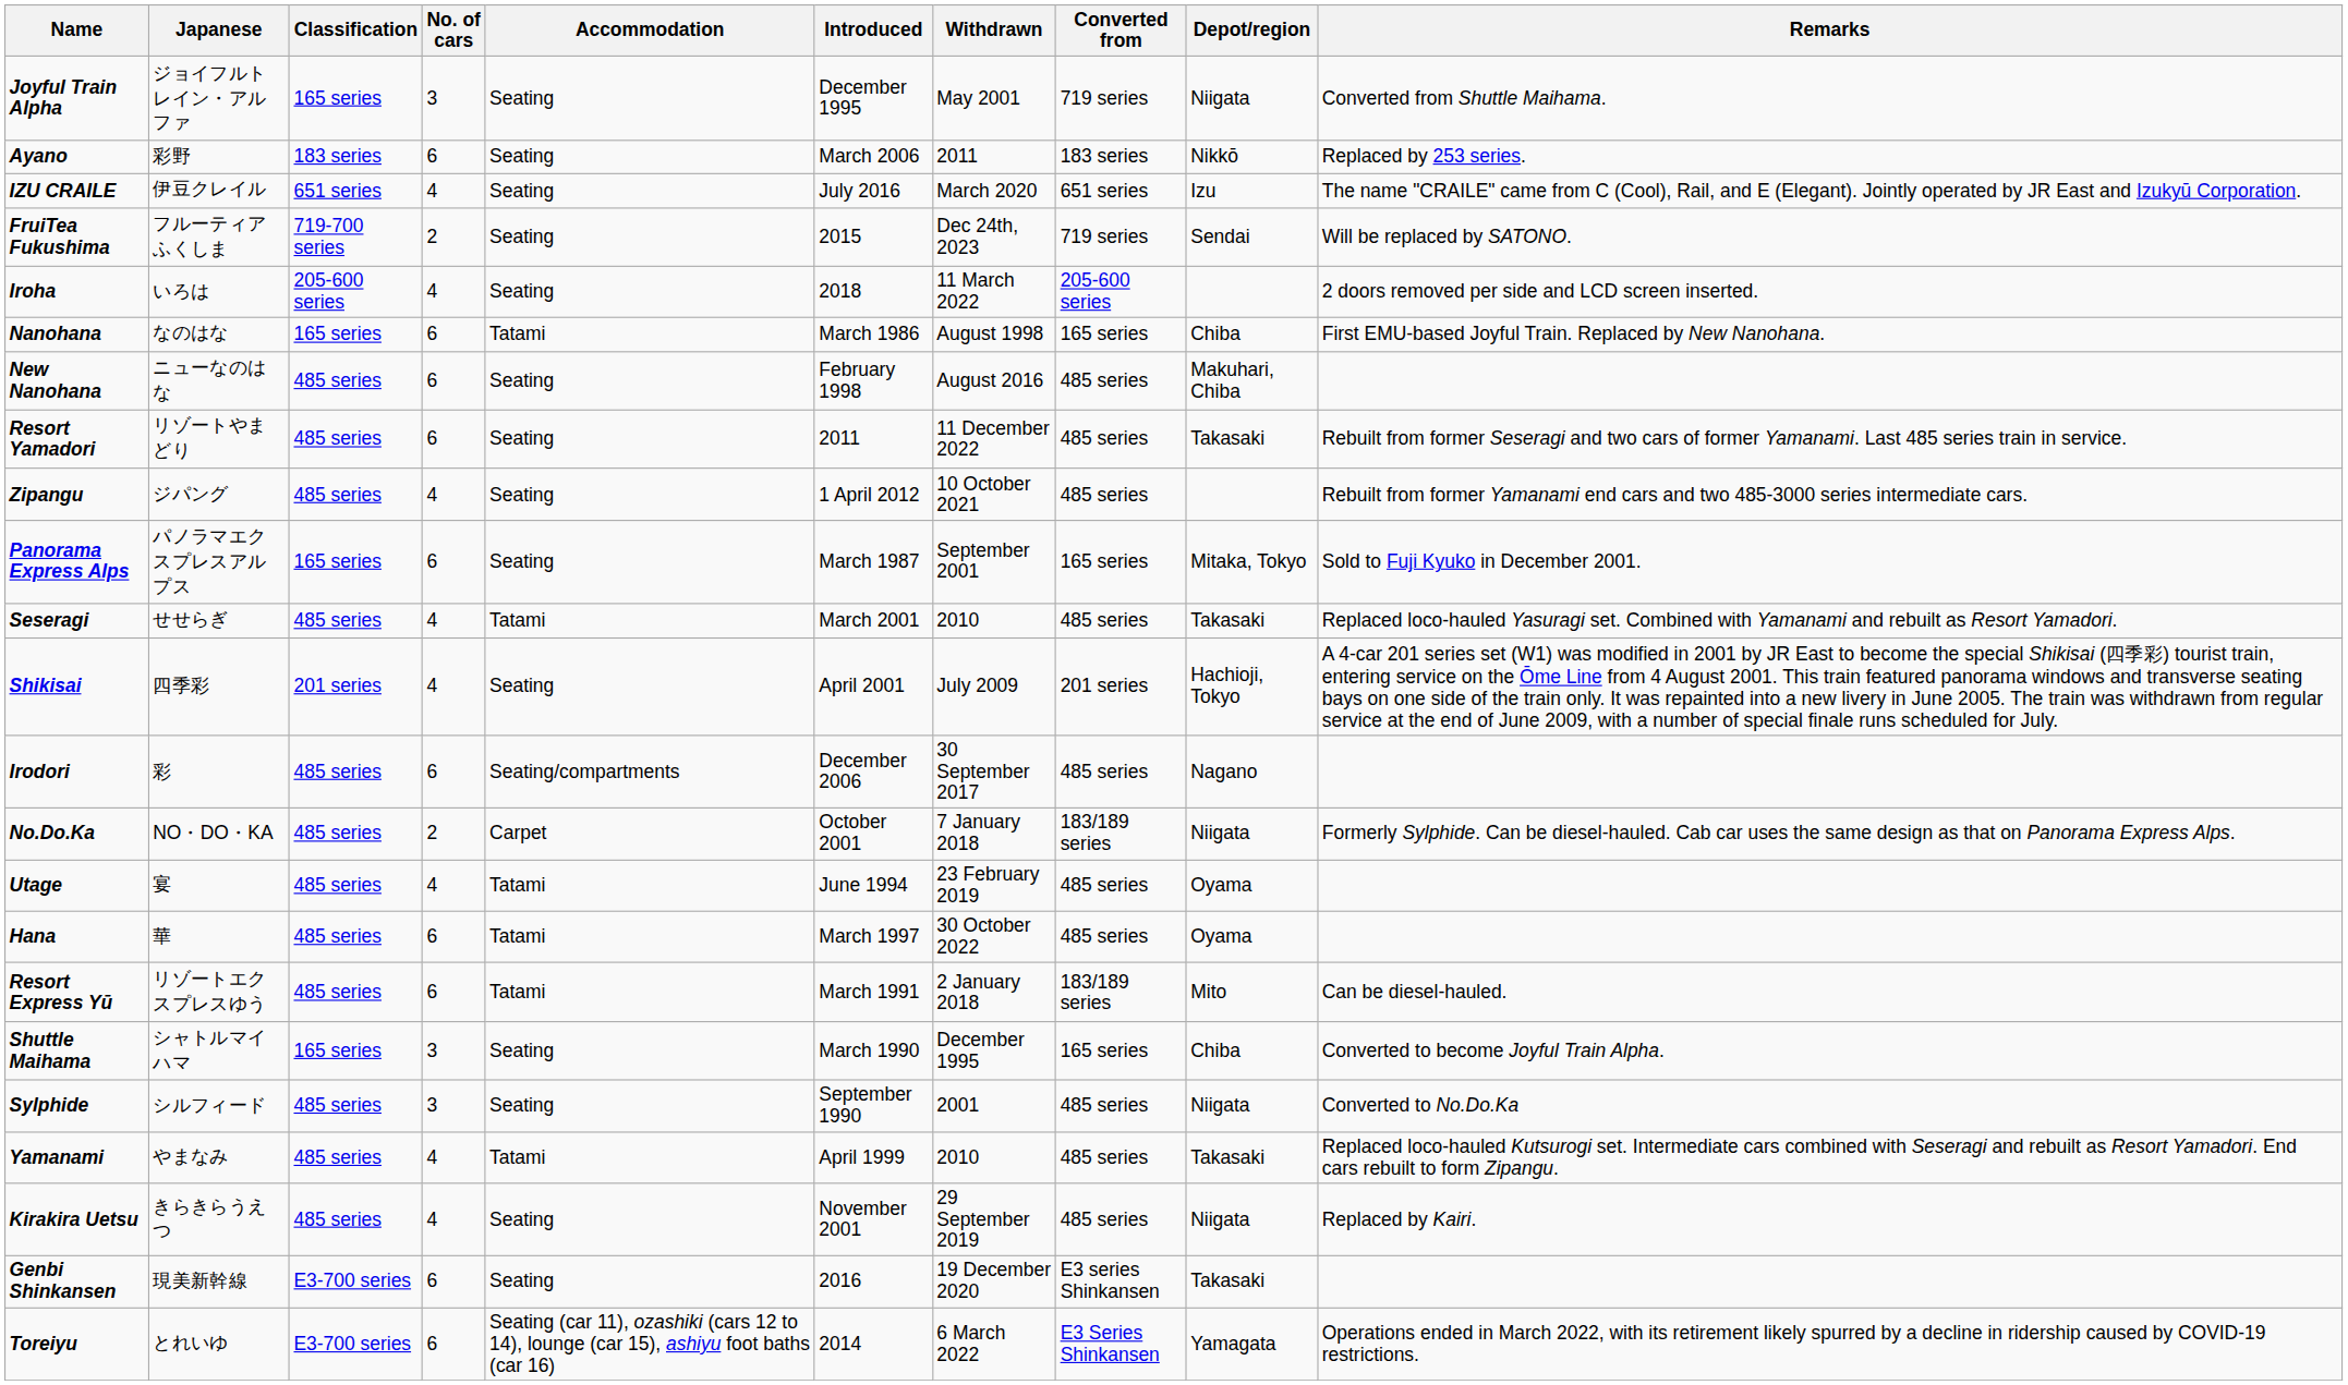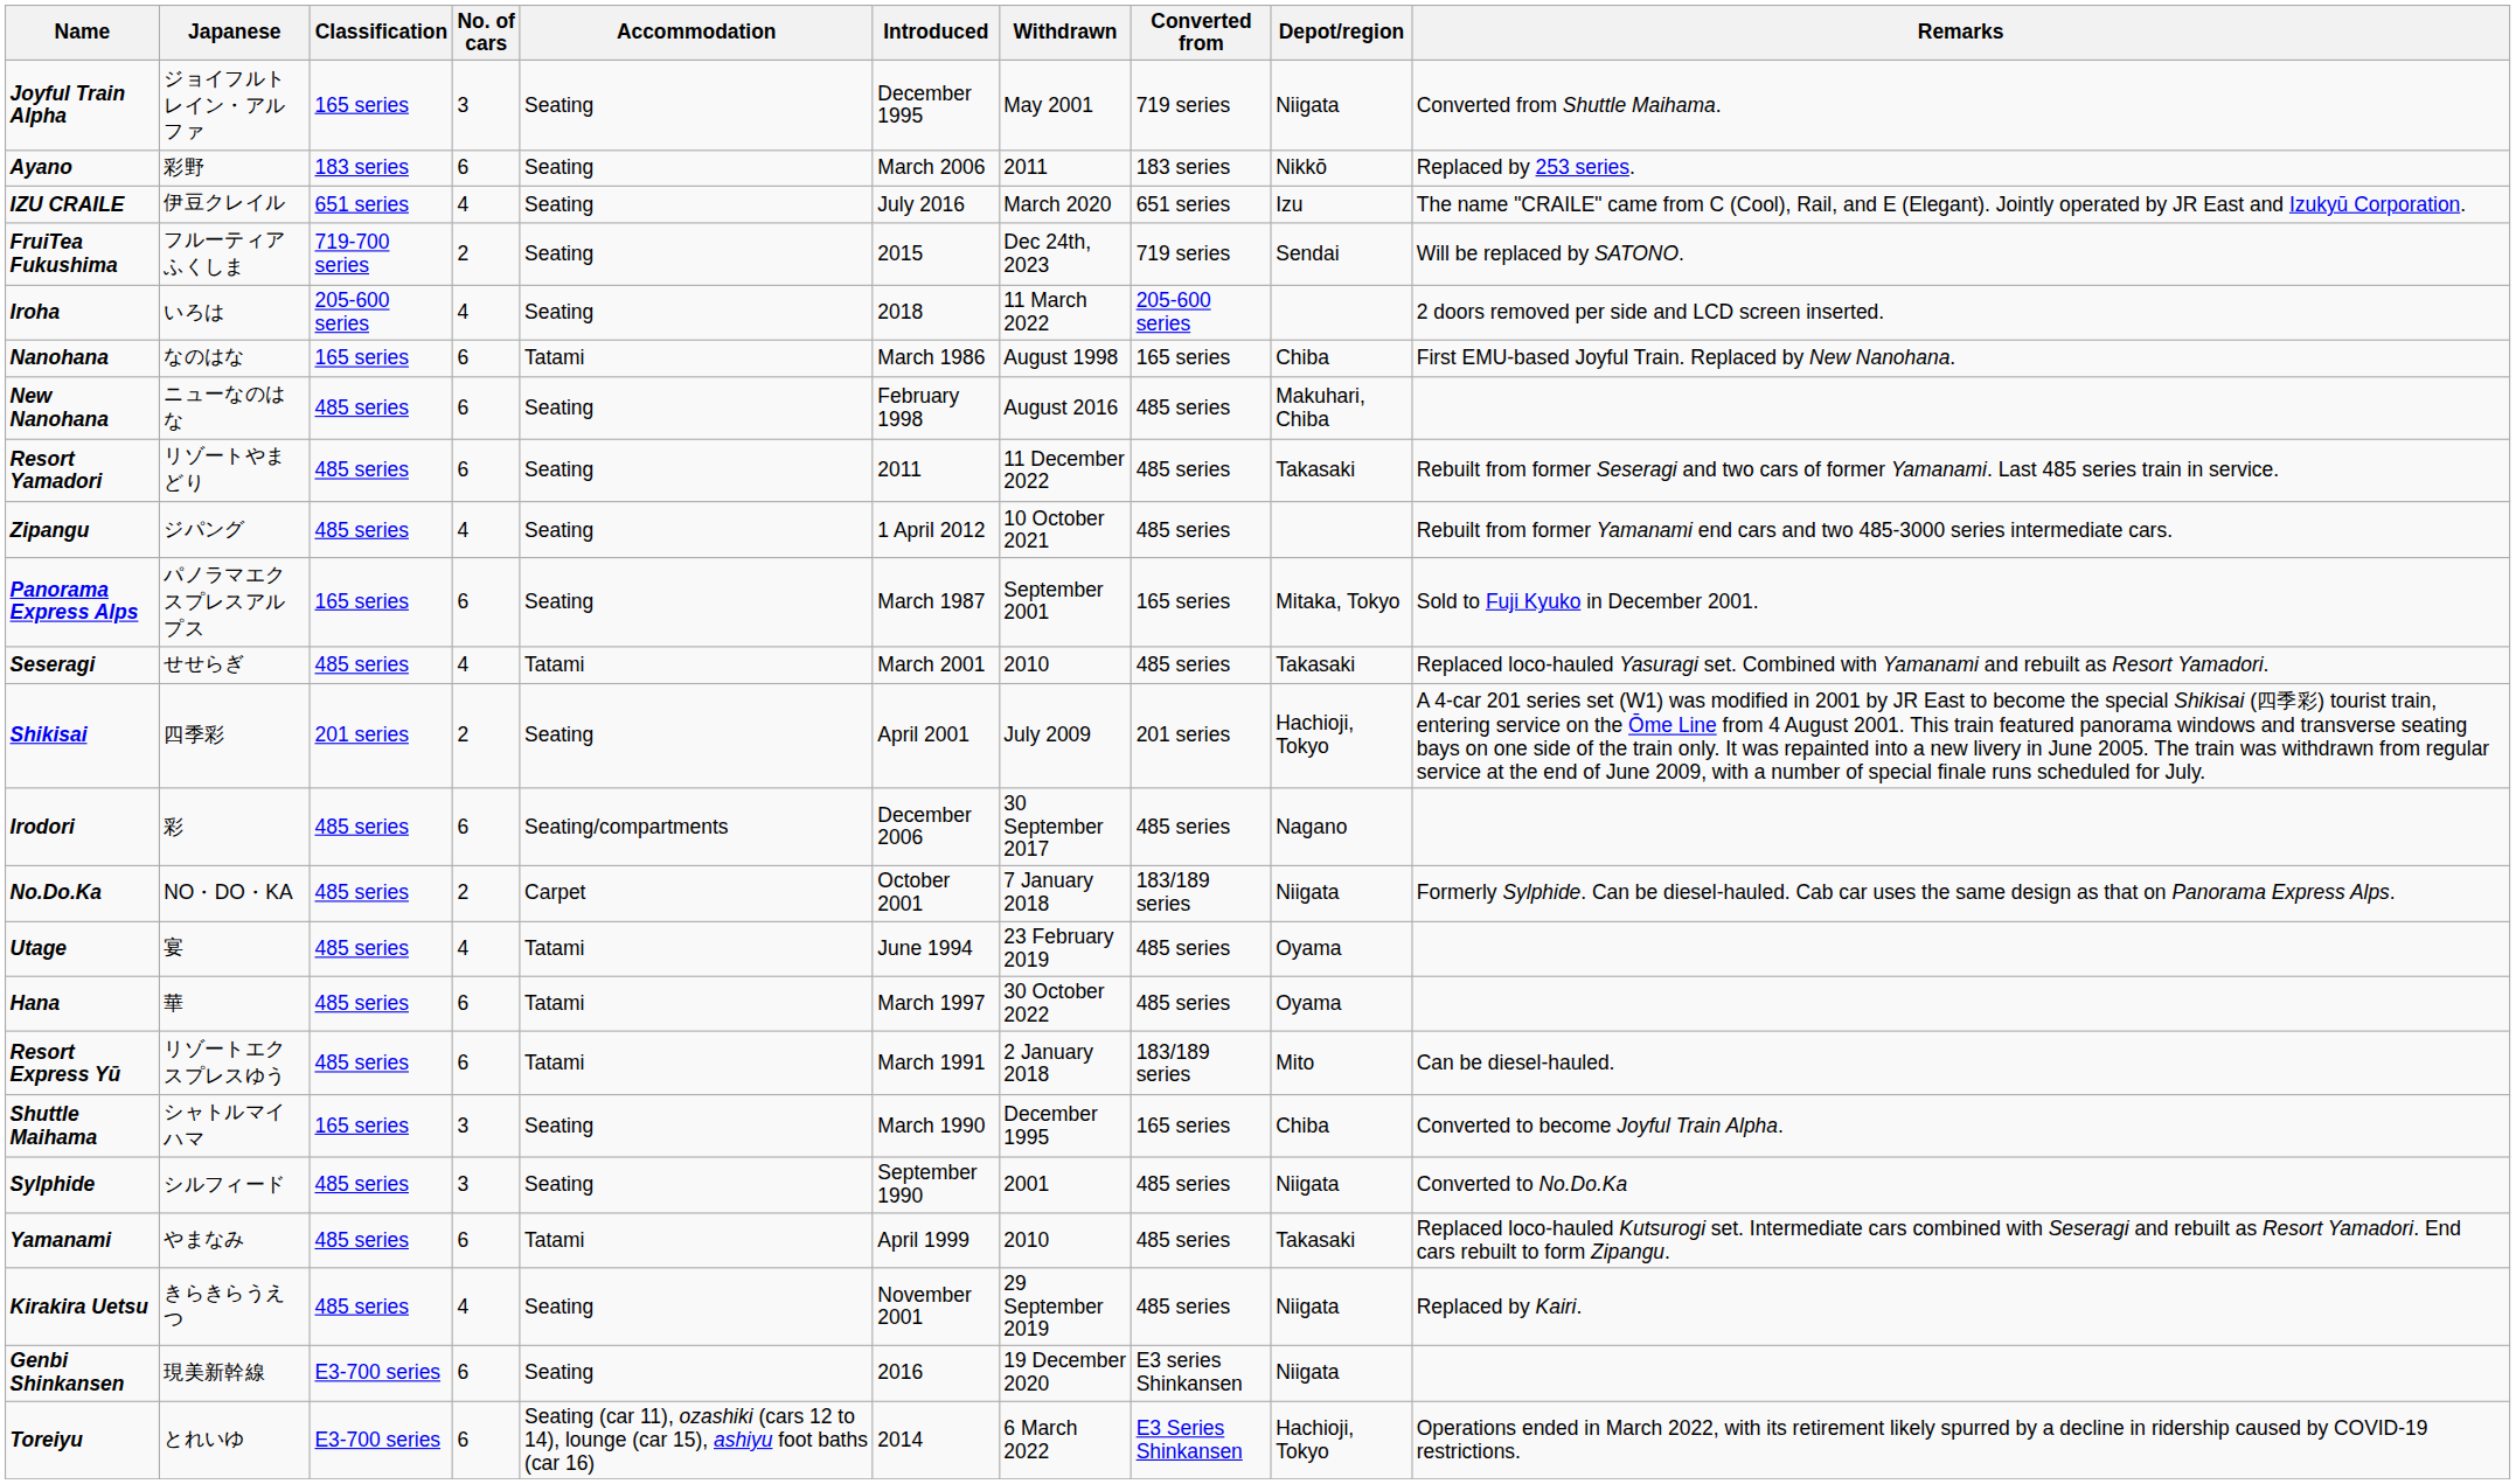Shikisai | No. of cars: 4 -> 2
Yamanami | No. of cars: 4 -> 6
Genbi Shinkansen | Depot/region: Takasaki -> Niigata
Toreiyu | Depot/region: Yamagata -> Hachioji, Tokyo
